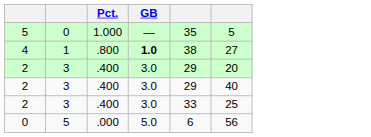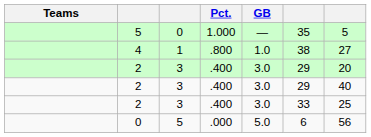+ column: Teams
4 | GB: bold -> normal
